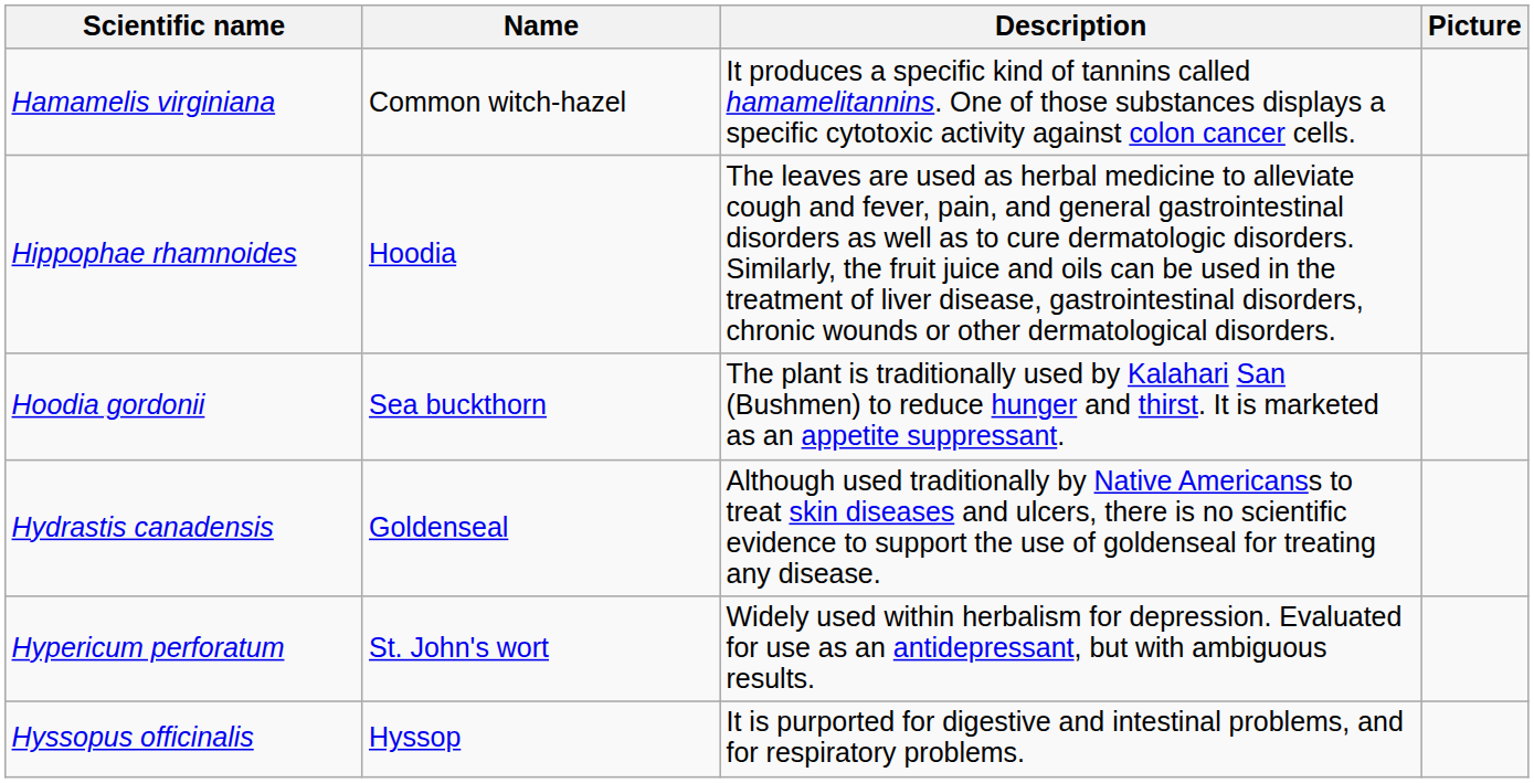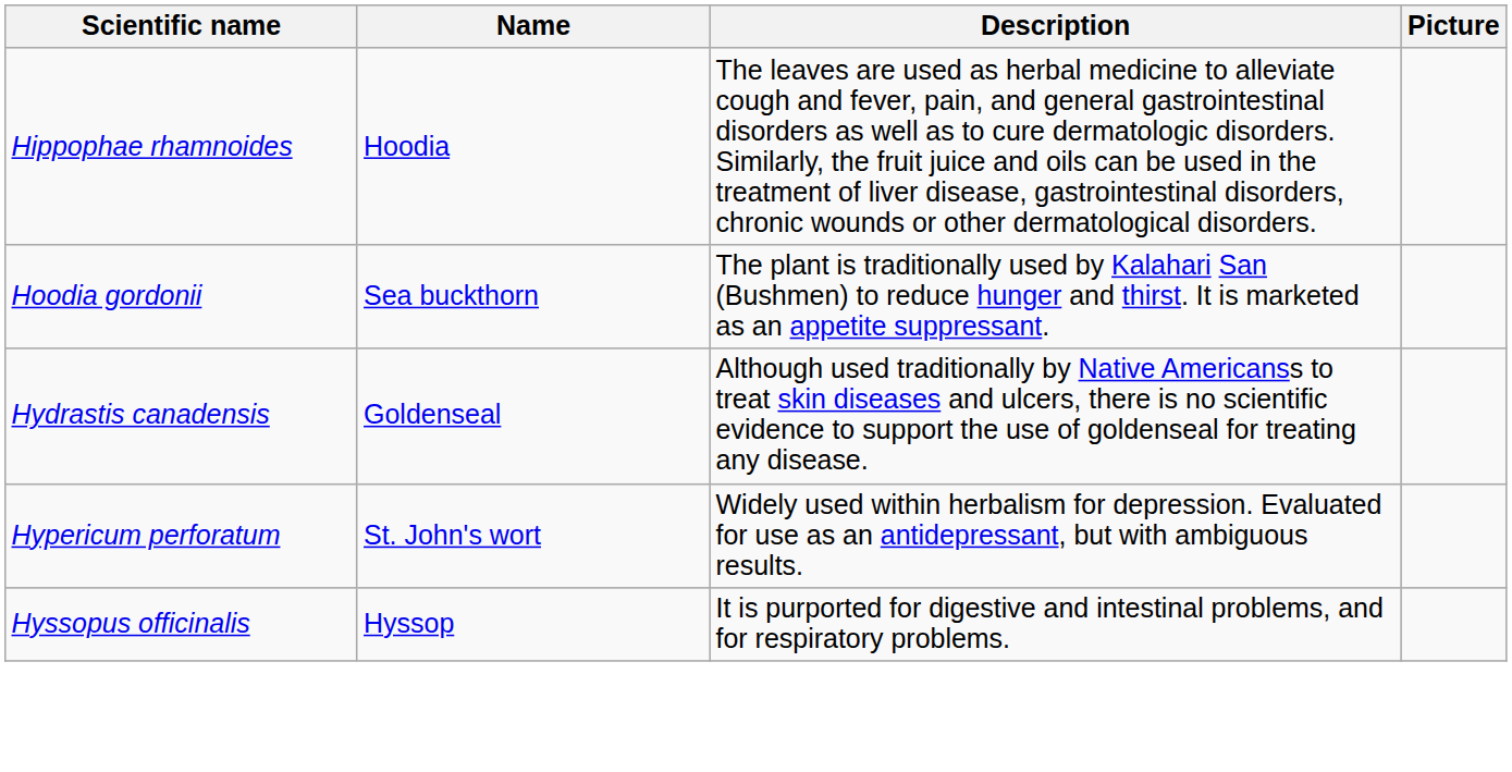- row: Hamamelis virginiana | Common witch-hazel | It produces a specific kind of tannins called hamamelitannins. One of those substances displays a specific cytotoxic activity against colon cancer cells.
